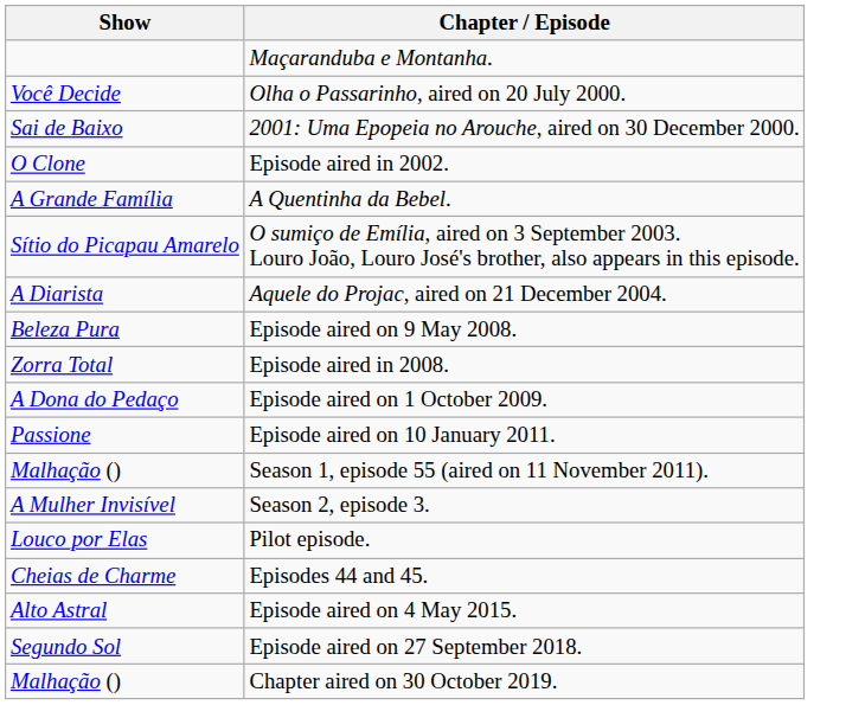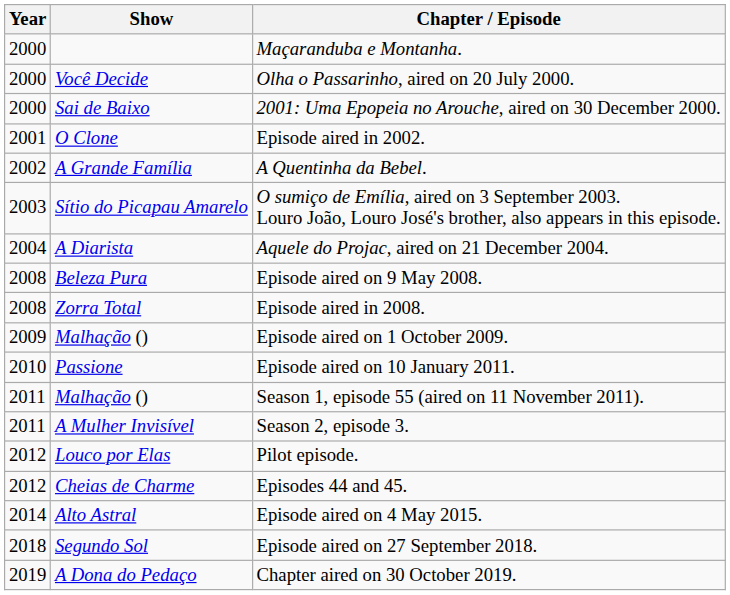+ column: Year | 2000 | 2000 | 2000 | 2001 | 2002 | 2003 | 2004 | 2008 | 2008 | 2009 | 2010 | 2011 | 2011 | 2012 | 2012 | 2014 | 2018 | 2019
Episode aired on 1 October 2009. | Show: A Dona do Pedaço -> Malhação ()
Chapter aired on 30 October 2019. | Show: Malhação () -> A Dona do Pedaço
